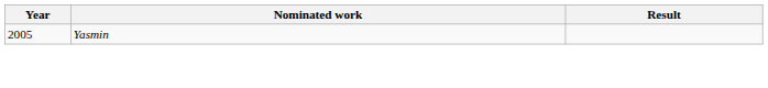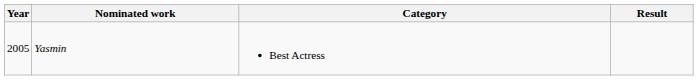+ column: Category | Best Actress
